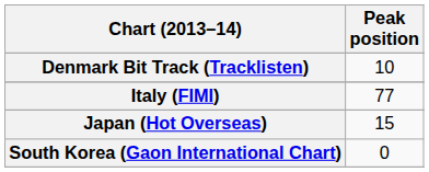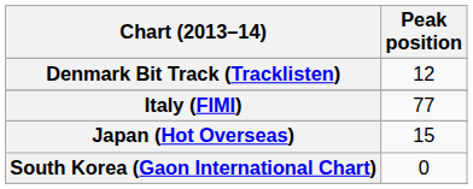Denmark Bit Track (Tracklisten) | Peak position: 10 -> 12
